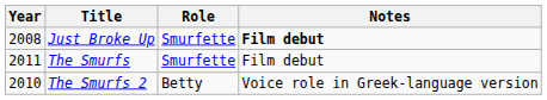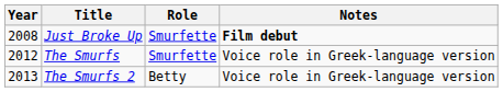The Smurfs | Year: 2011 -> 2012
The Smurfs | Notes: Film debut -> Voice role in Greek-language version
The Smurfs 2 | Year: 2010 -> 2013
